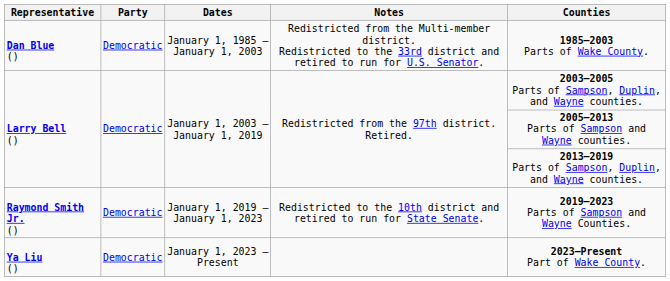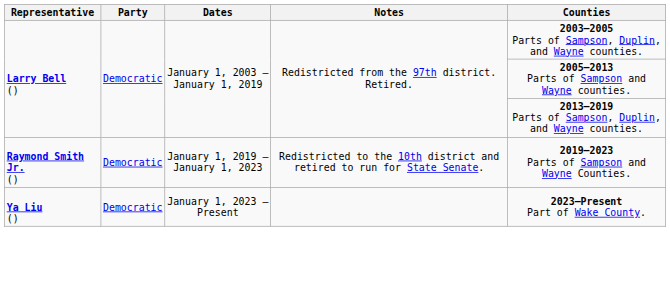- row: Dan Blue () | Democratic | January 1, 1985 – January 1, 2003 | Redistricted from the Multi-member district. Redistricted to the 33rd district and retired to run for U.S. Senator. | 1985–2003 Parts of Wake County.
